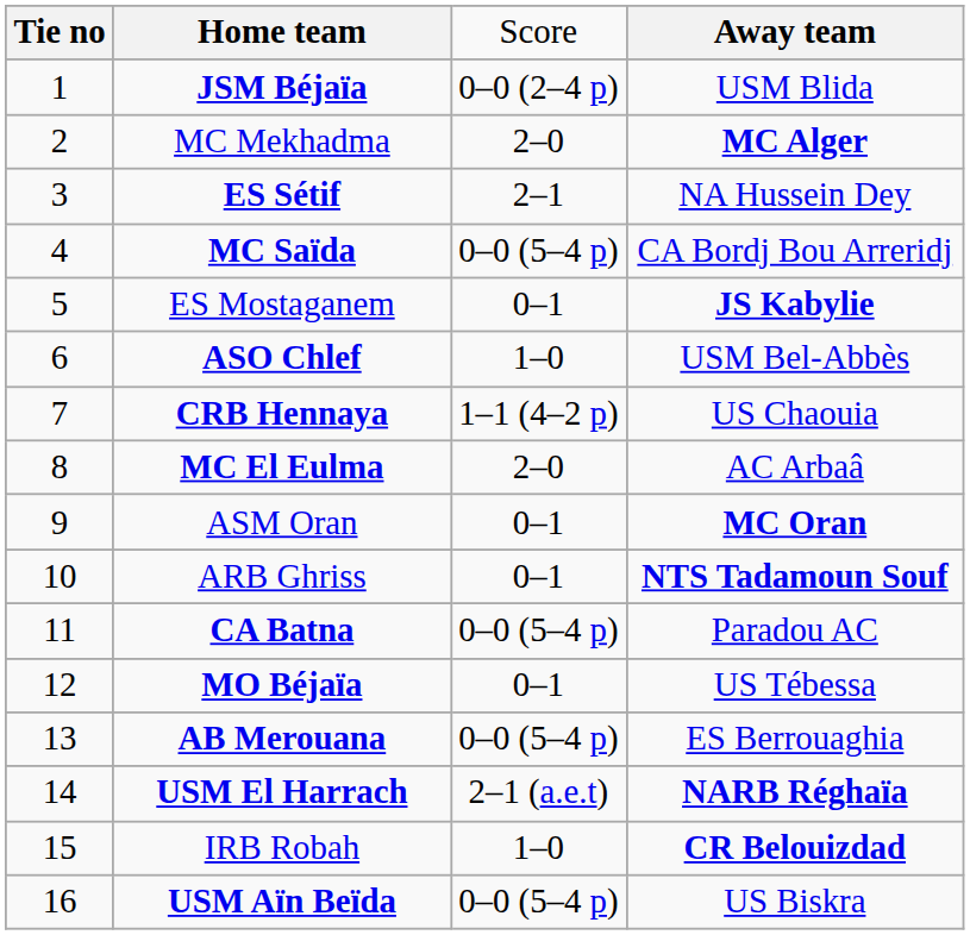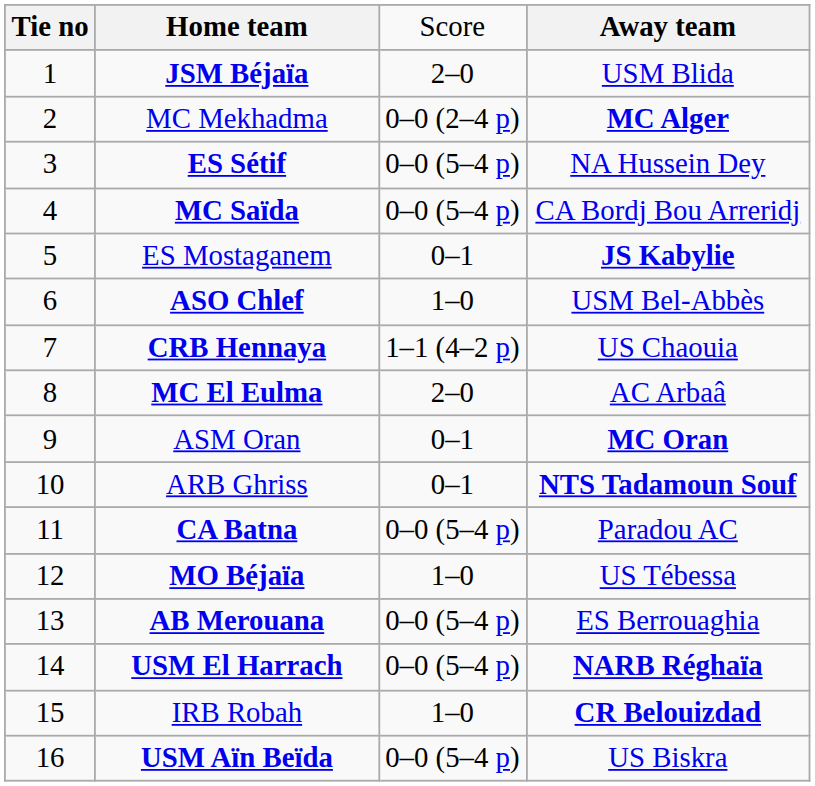JSM Béjaïa | column 3: 0–0 (2–4 p) -> 2–0
MC Mekhadma | column 3: 2–0 -> 0–0 (2–4 p)
ES Sétif | column 3: 2–1 -> 0–0 (5–4 p)
MO Béjaïa | column 3: 0–1 -> 1–0
USM El Harrach | column 3: 2–1 (a.e.t) -> 0–0 (5–4 p)
